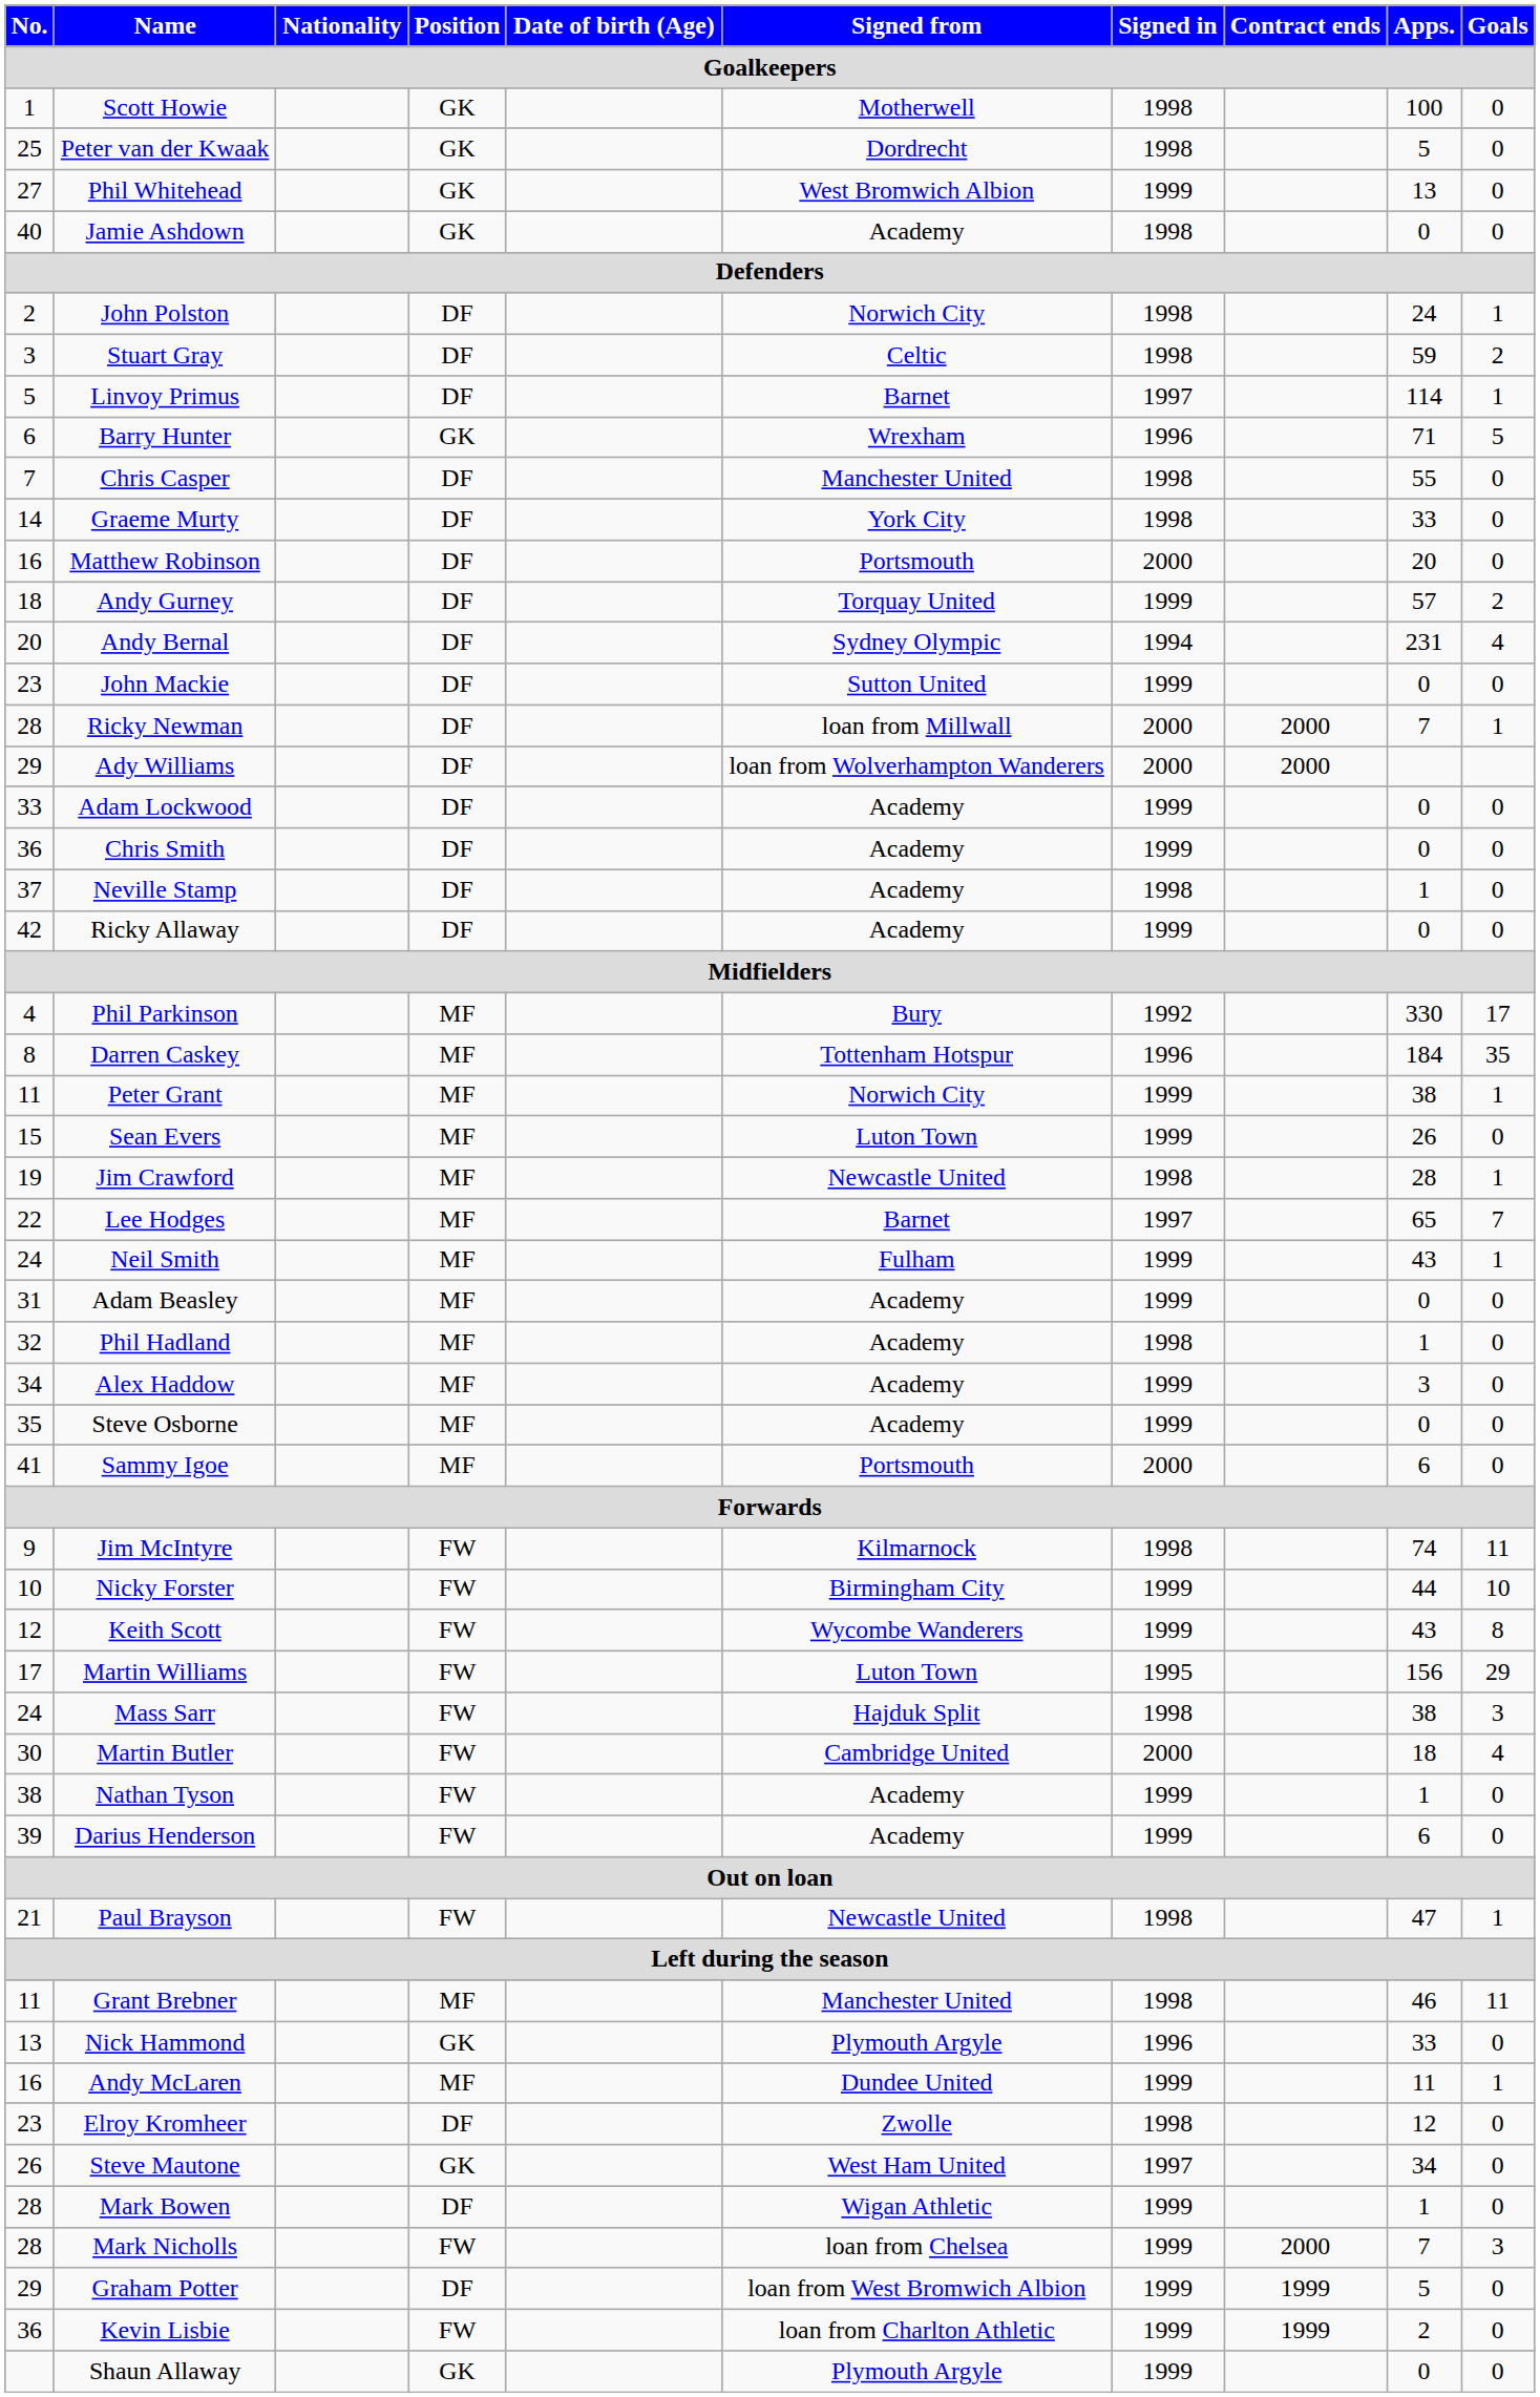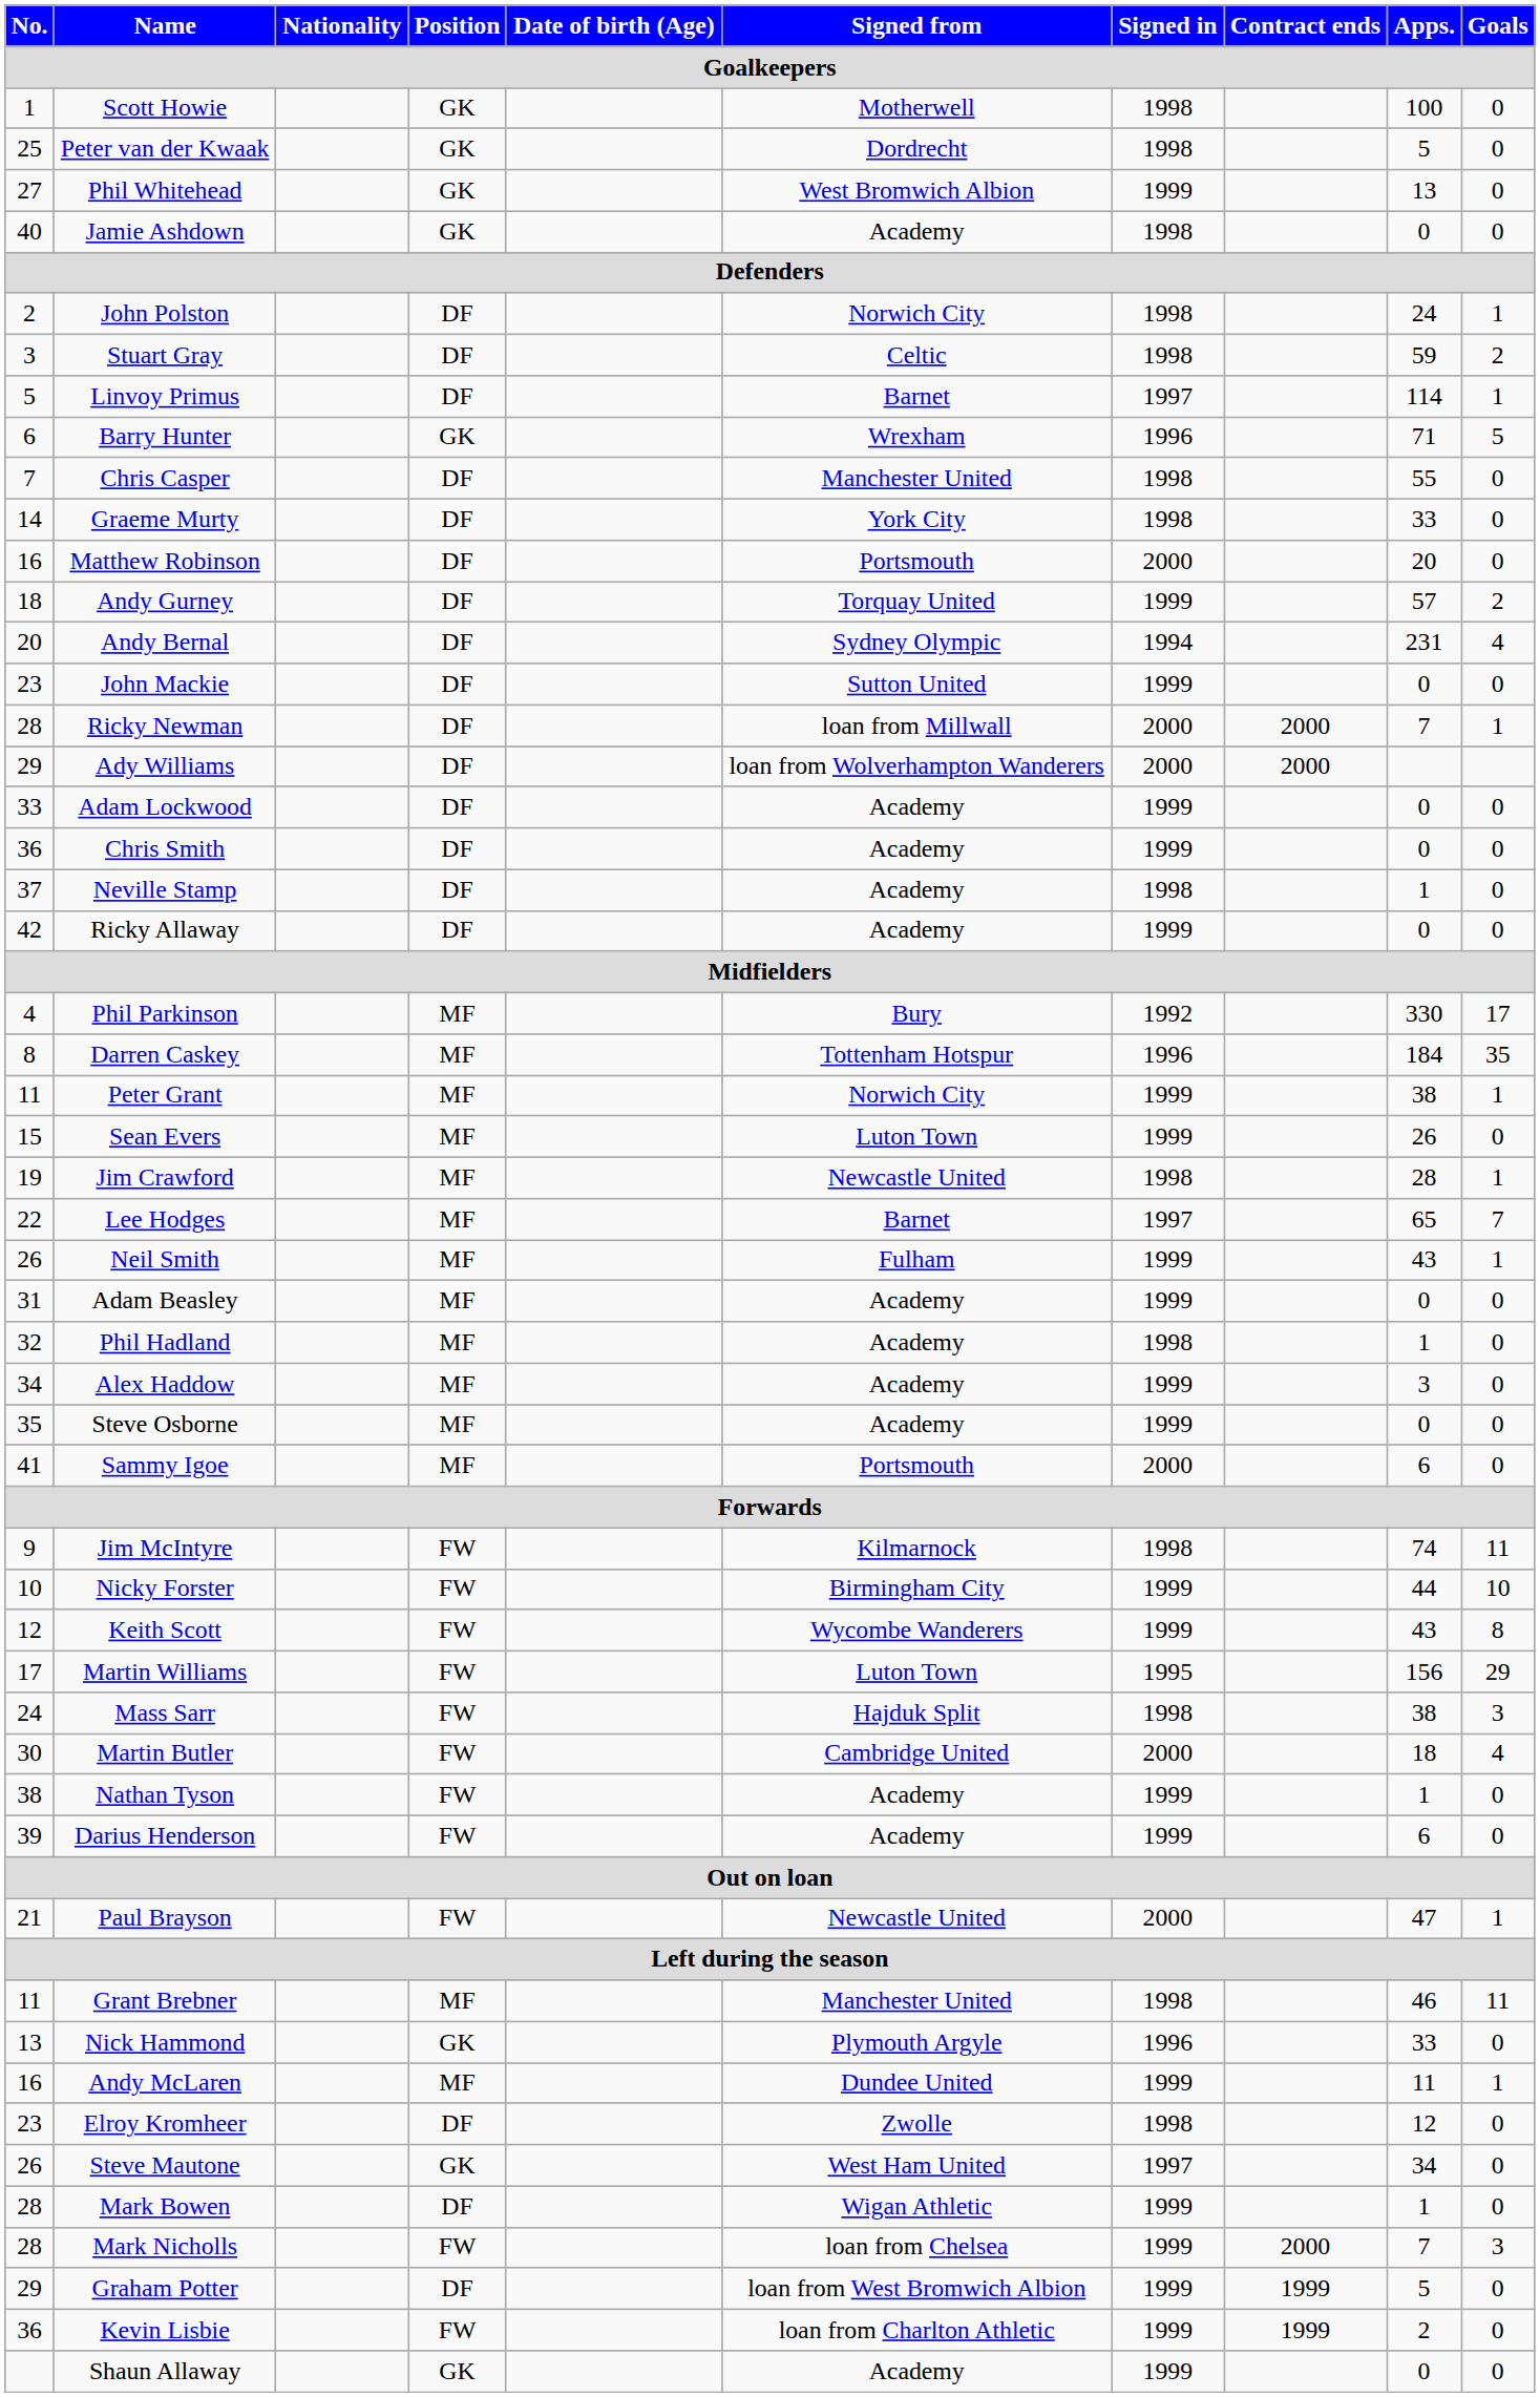Neil Smith | No.: 24 -> 26
Paul Brayson | Signed in: 1998 -> 2000
Shaun Allaway | Signed from: Plymouth Argyle -> Academy
